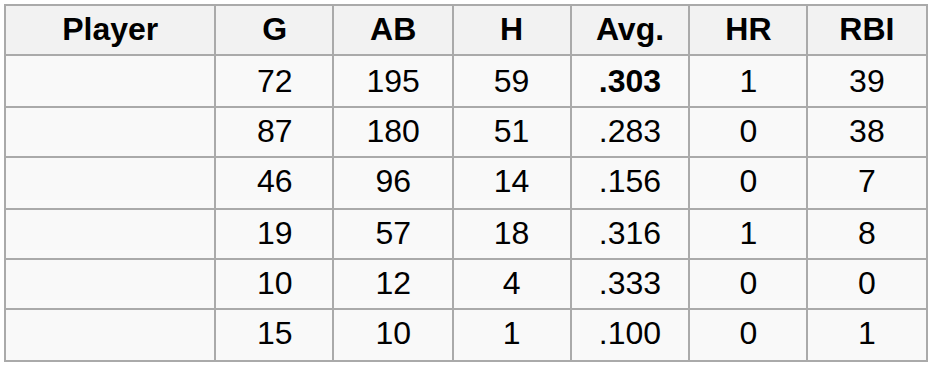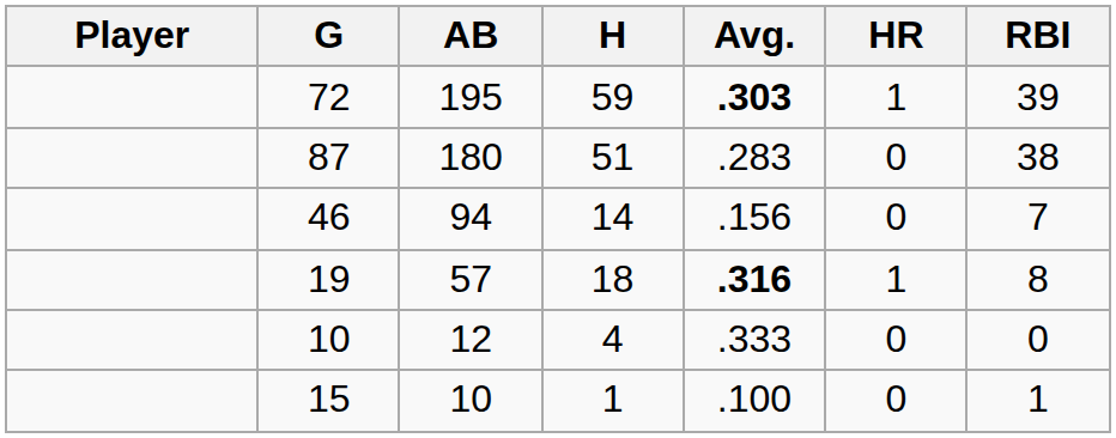46 | AB: 96 -> 94
19 | Avg.: normal -> bold
